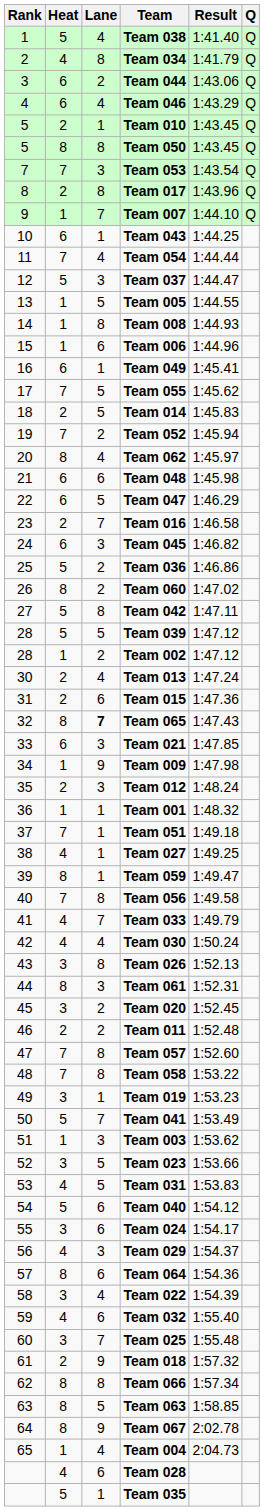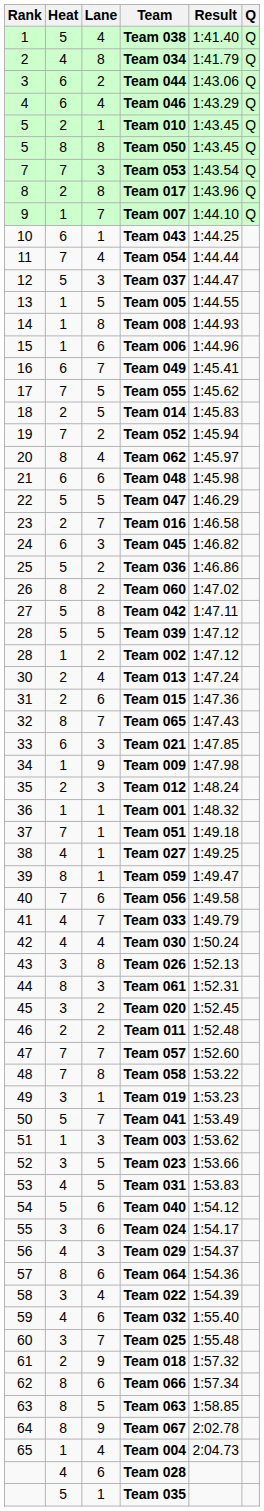Team 049 | Lane: 1 -> 7
Team 047 | Heat: 6 -> 5
Team 065 | Lane: bold -> normal
Team 056 | Lane: 8 -> 6
Team 057 | Lane: 8 -> 7
Team 066 | Lane: 8 -> 6
